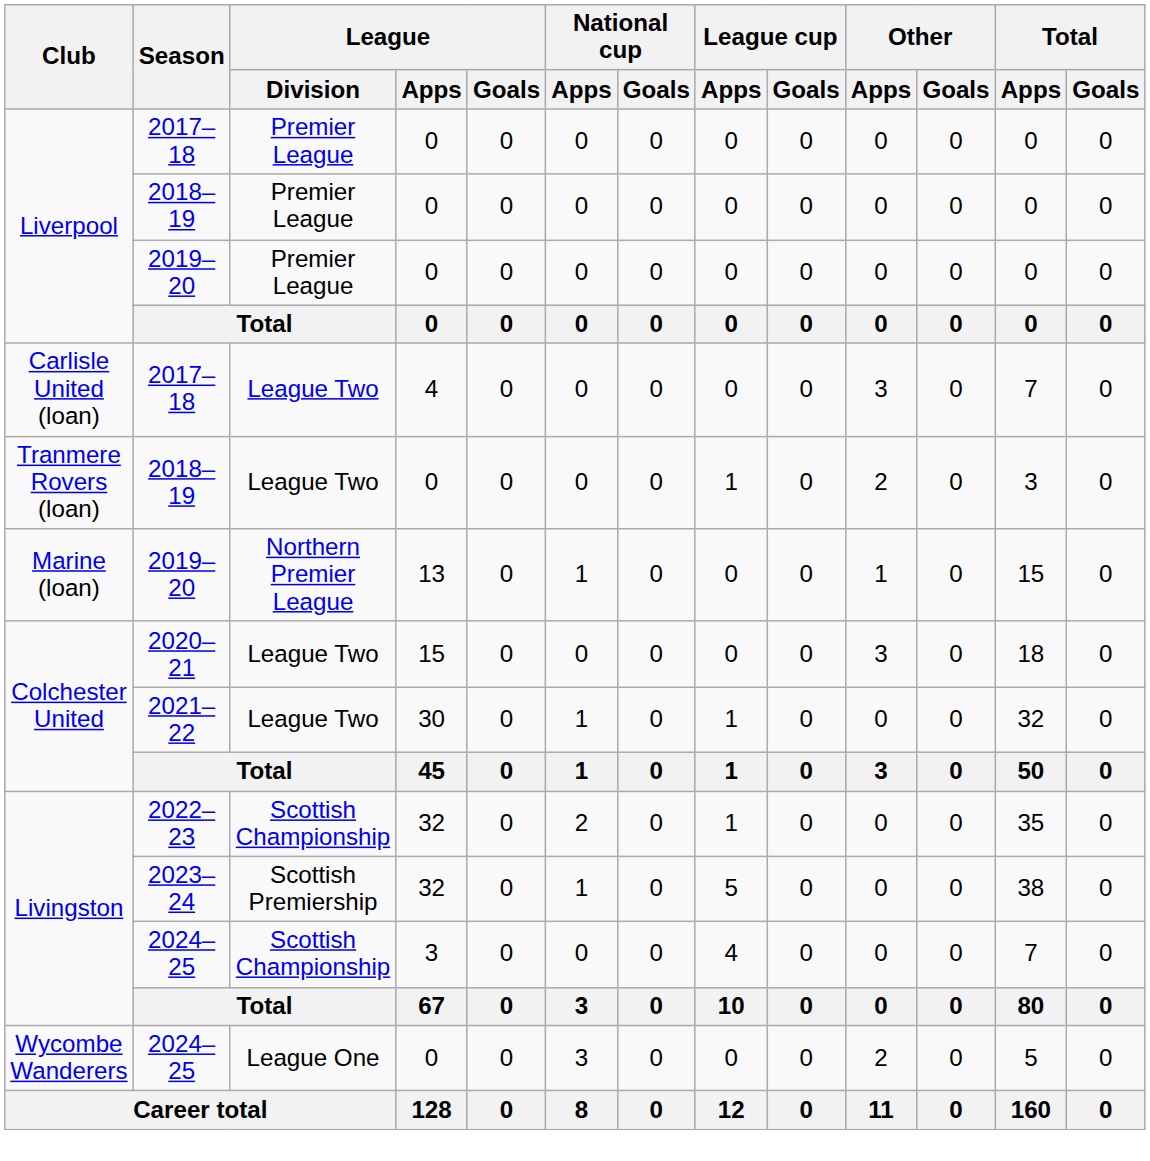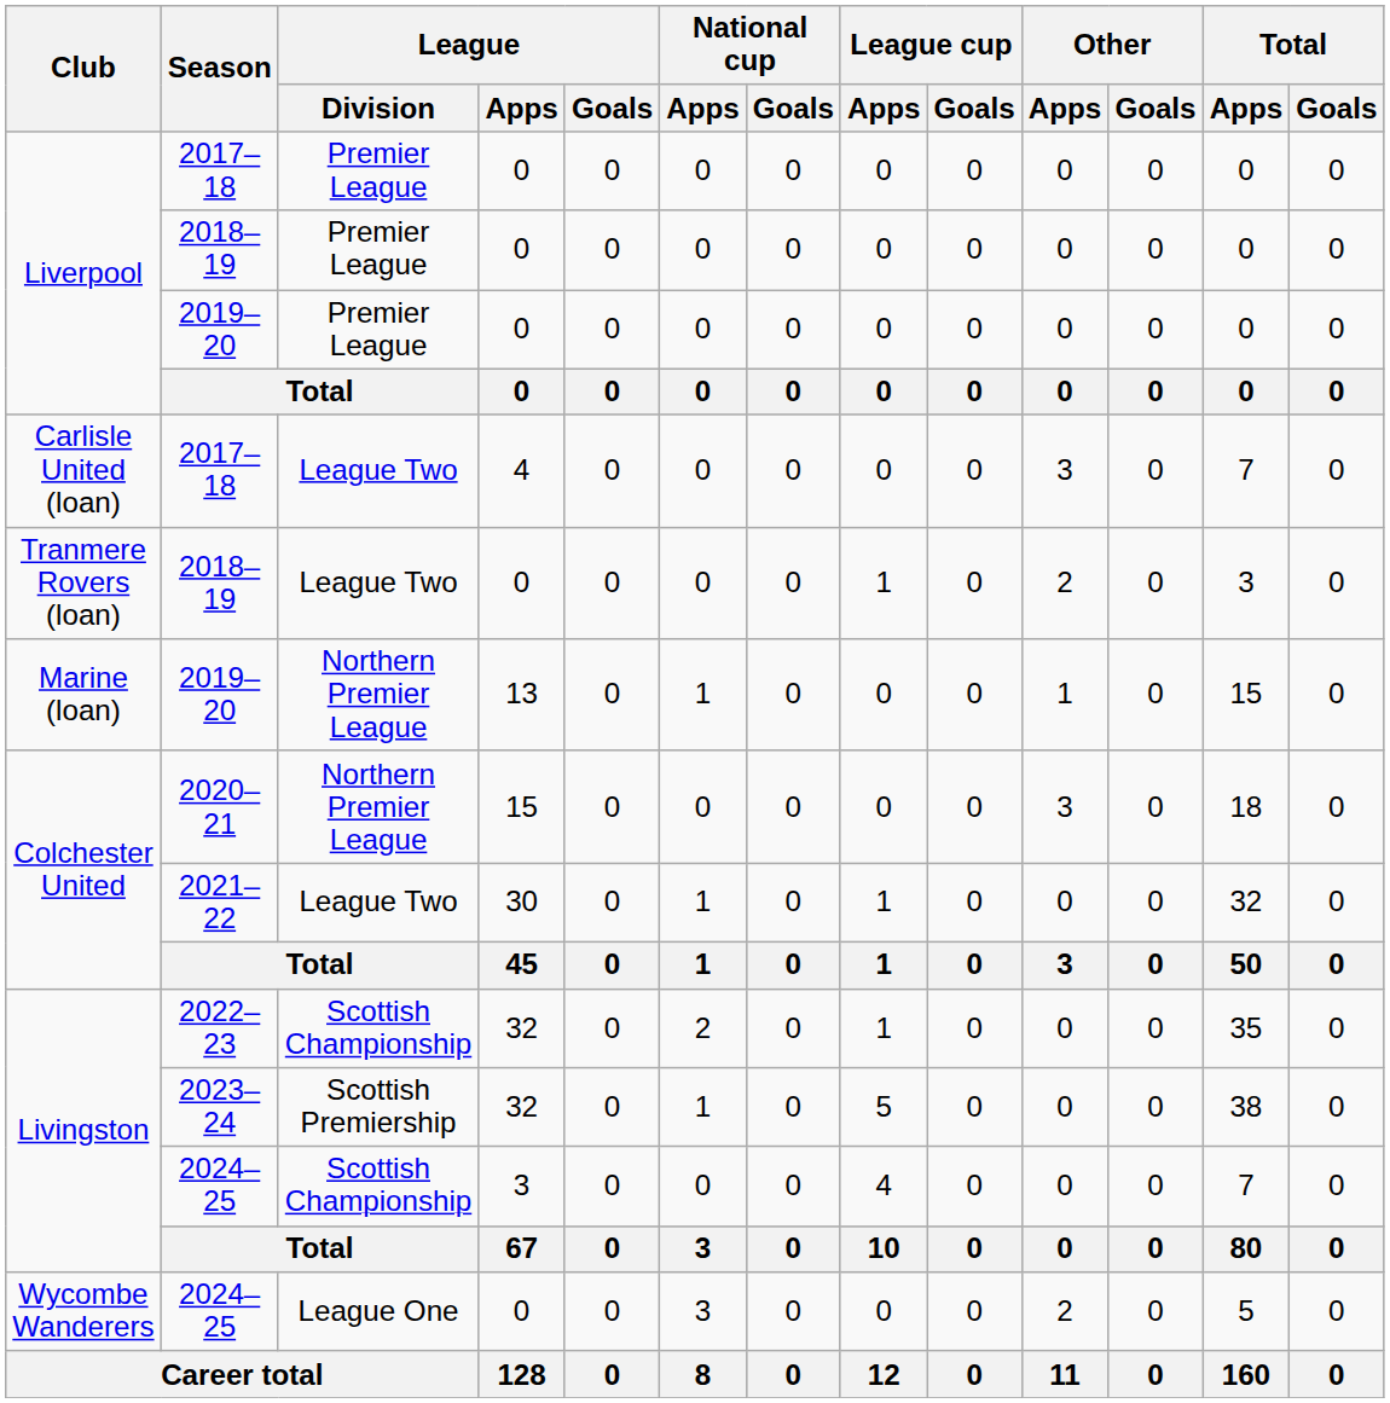2020–21 | League / Division: League Two -> Northern Premier League
